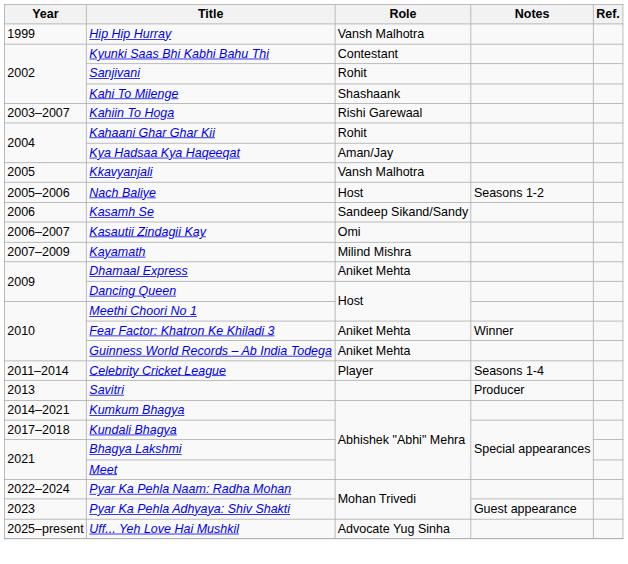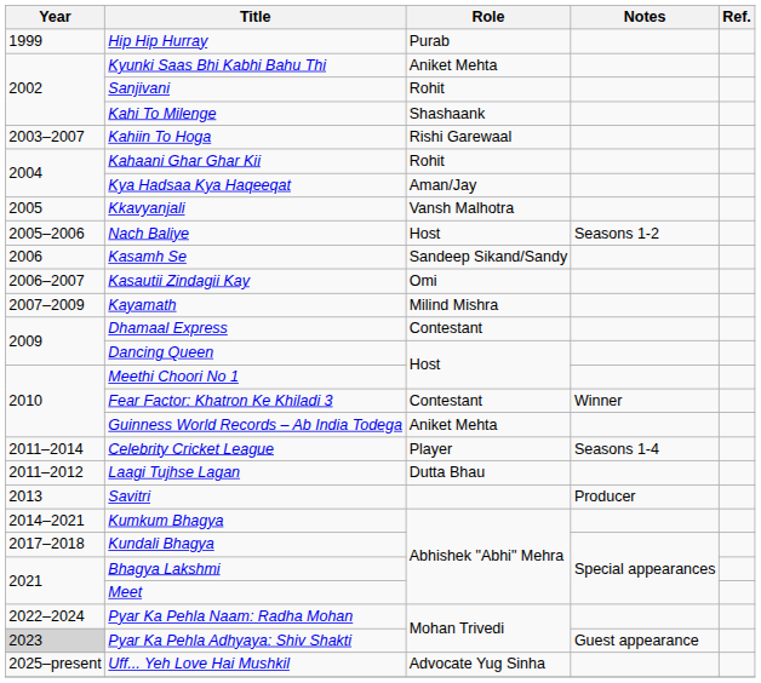Hip Hip Hurray | Role: Vansh Malhotra -> Purab
Kyunki Saas Bhi Kabhi Bahu Thi | Role: Contestant -> Aniket Mehta
Dhamaal Express | Role: Aniket Mehta -> Contestant
Fear Factor: Khatron Ke Khiladi 3 | Role: Aniket Mehta -> Contestant
+ row: 2011–2012 | Laagi Tujhse Lagan | Dutta Bhau
Pyar Ka Pehla Adhyaya: Shiv Shakti | Year: no background -> lightgrey background
